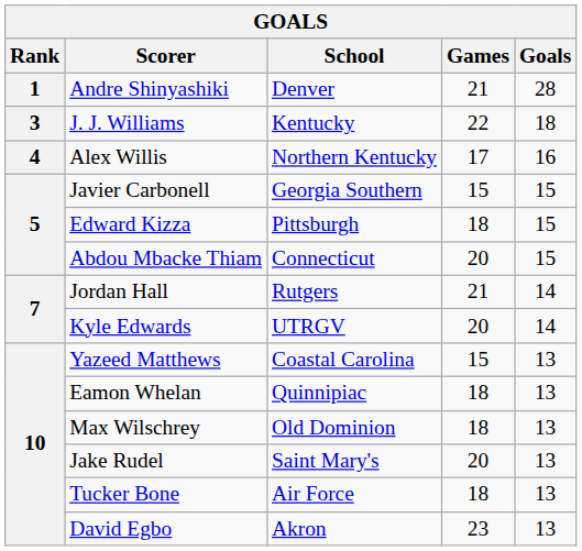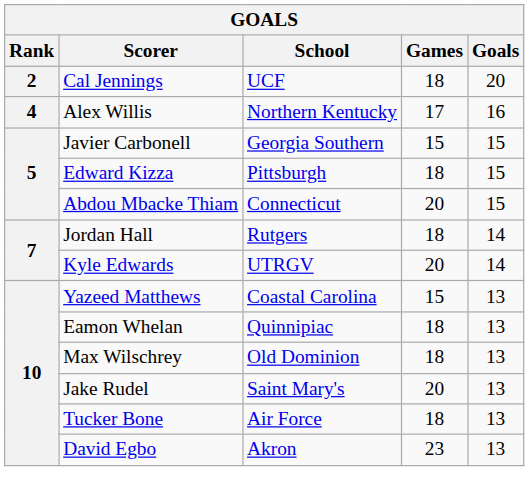- row: 1 | Andre Shinyashiki | Denver | 21 | 28
+ row: 2 | Cal Jennings | UCF | 18 | 20
- row: 3 | J. J. Williams | Kentucky | 22 | 18
Jordan Hall | Games: 21 -> 18
